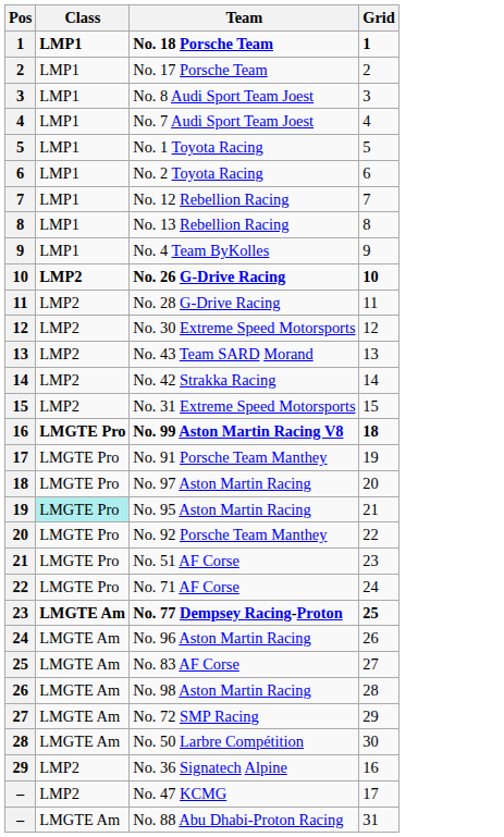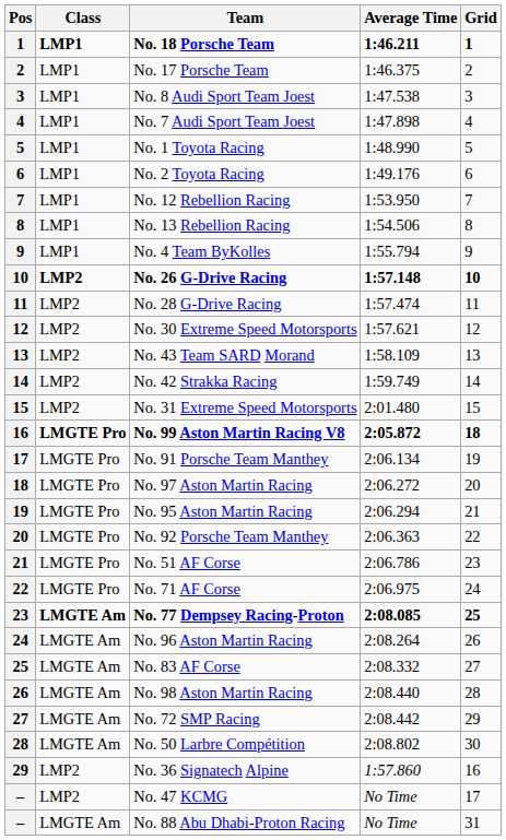+ column: Average Time | 1:46.211 | 1:46.375 | 1:47.538 | 1:47.898 | 1:48.990 | 1:49.176 | 1:53.950 | 1:54.506 | 1:55.794 | 1:57.148 | 1:57.474 | 1:57.621 | 1:58.109 | 1:59.749 | 2:01.480 | 2:05.872 | 2:06.134 | 2:06.272 | 2:06.294 | 2:06.363 | 2:06.786 | 2:06.975 | 2:08.085 | 2:08.264 | 2:08.332 | 2:08.440 | 2:08.442 | 2:08.802 | 1:57.860 | No Time | No Time
No. 95 Aston Martin Racing | Class: paleturquoise background -> no background
